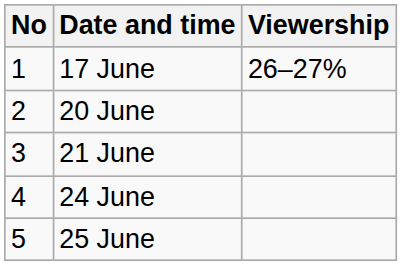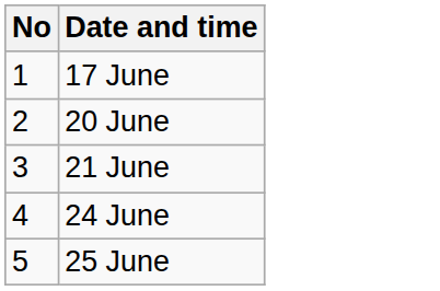- column: Viewership | 26–27%
